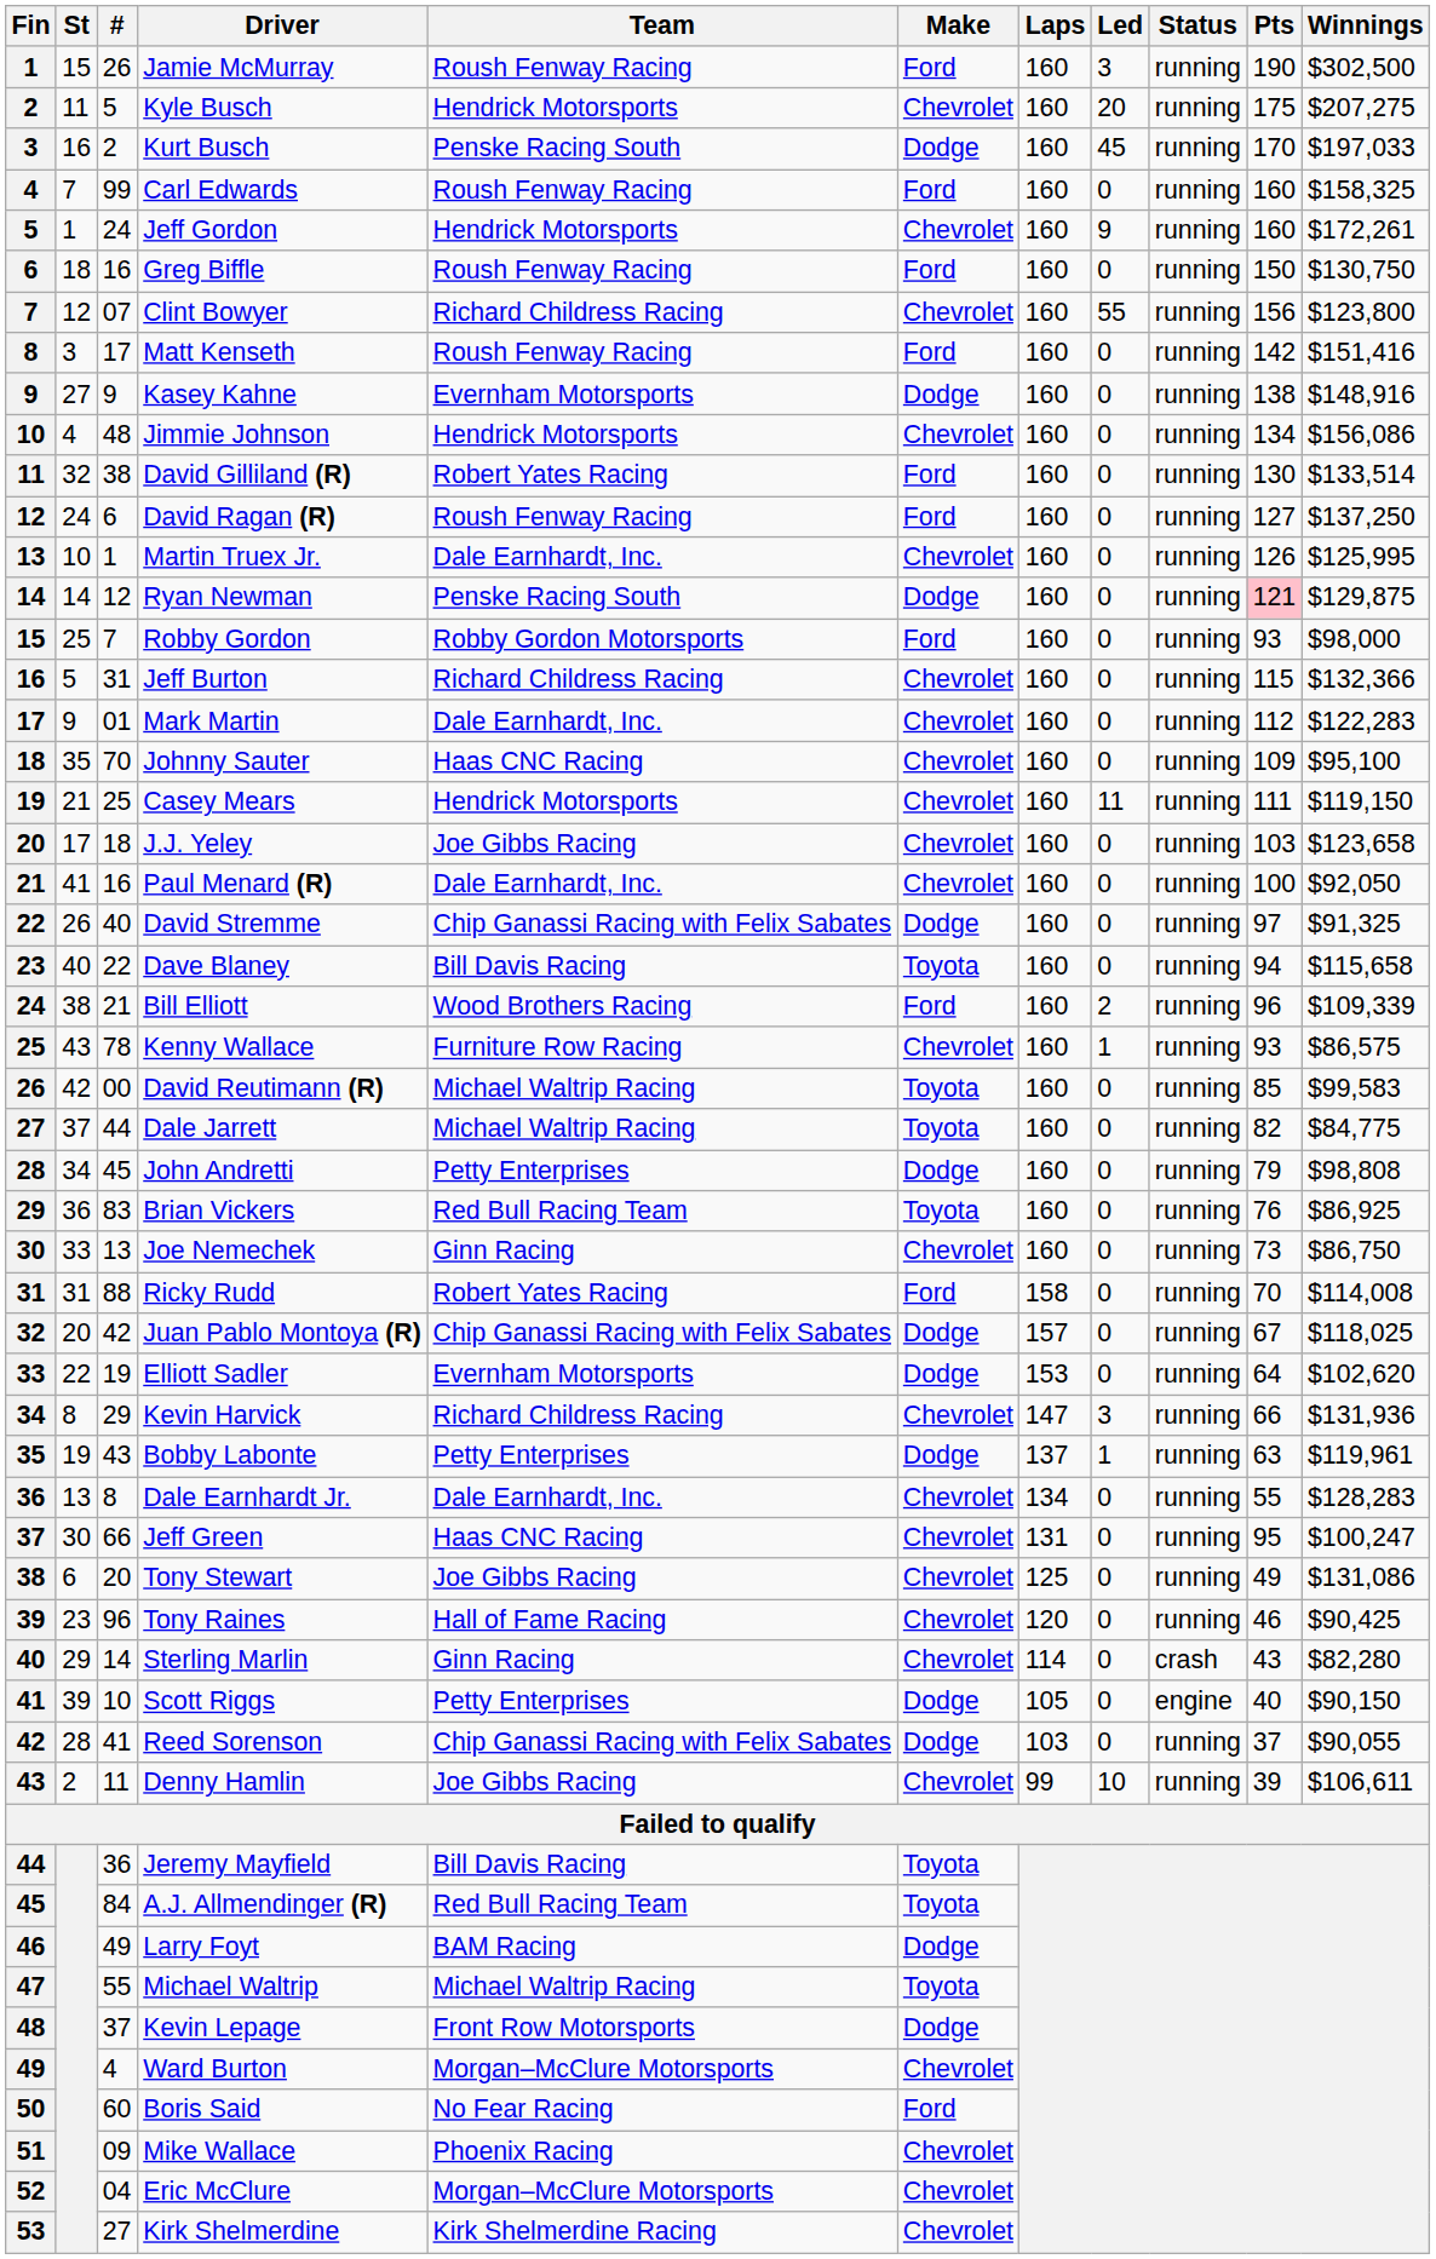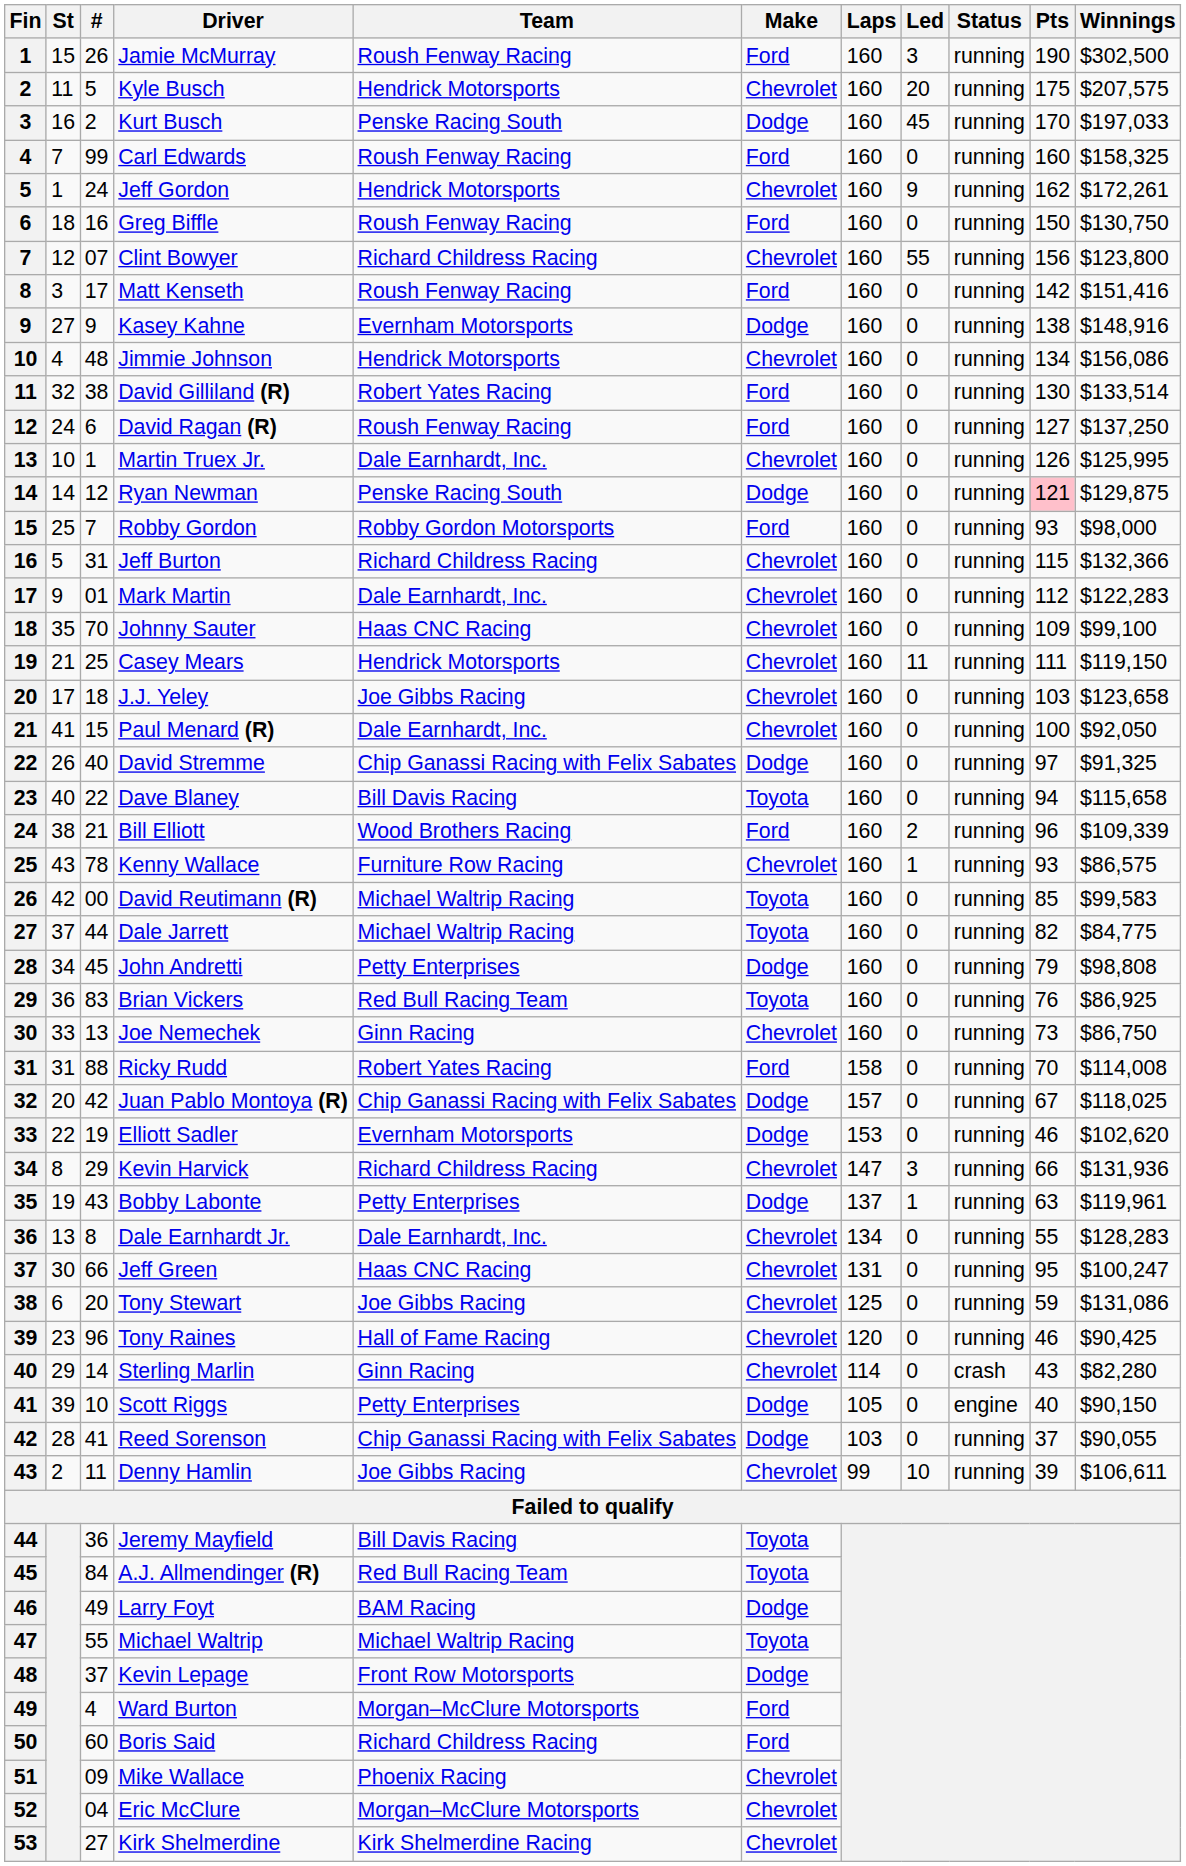Kyle Busch | Winnings: $207,275 -> $207,575
Jeff Gordon | Pts: 160 -> 162
Johnny Sauter | Winnings: $95,100 -> $99,100
Paul Menard (R) | #: 16 -> 15
Elliott Sadler | Pts: 64 -> 46
Tony Stewart | Pts: 49 -> 59
Ward Burton | Make: Chevrolet -> Ford
Boris Said | Team: No Fear Racing -> Richard Childress Racing
